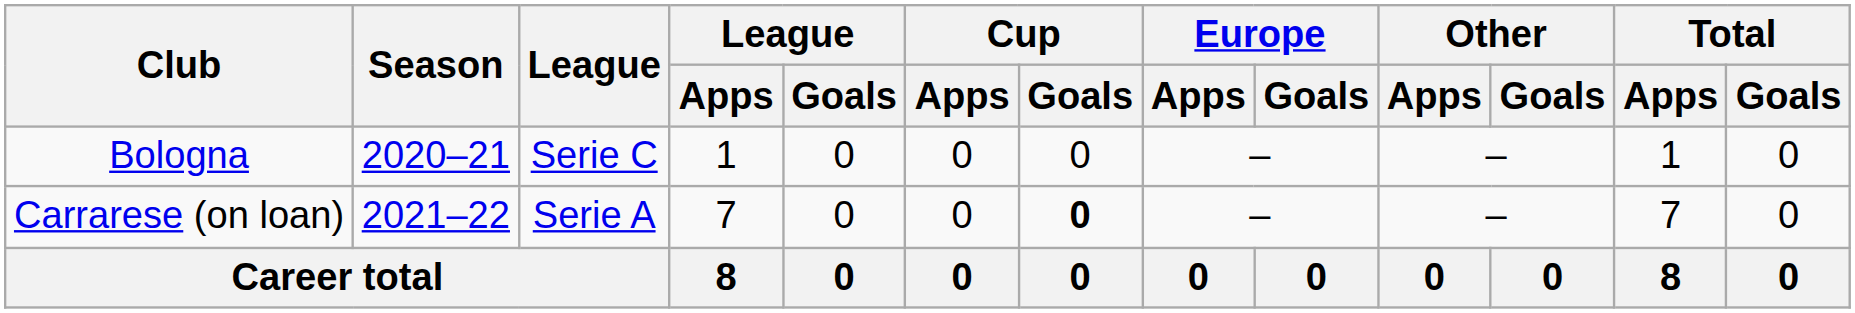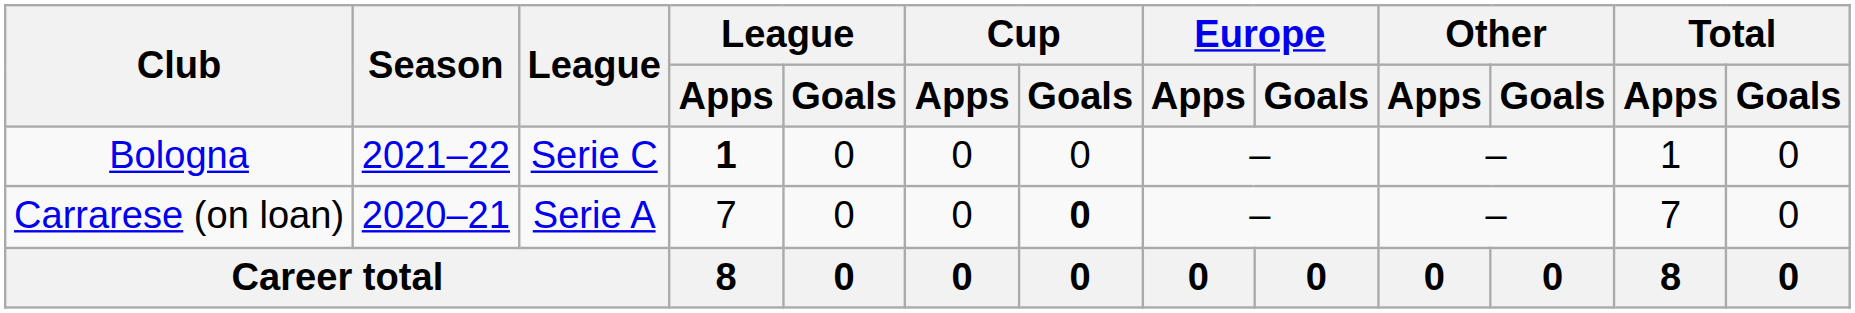Bologna | Season: 2020–21 -> 2021–22
Bologna | League / Apps: normal -> bold
Carrarese (on loan) | Season: 2021–22 -> 2020–21
